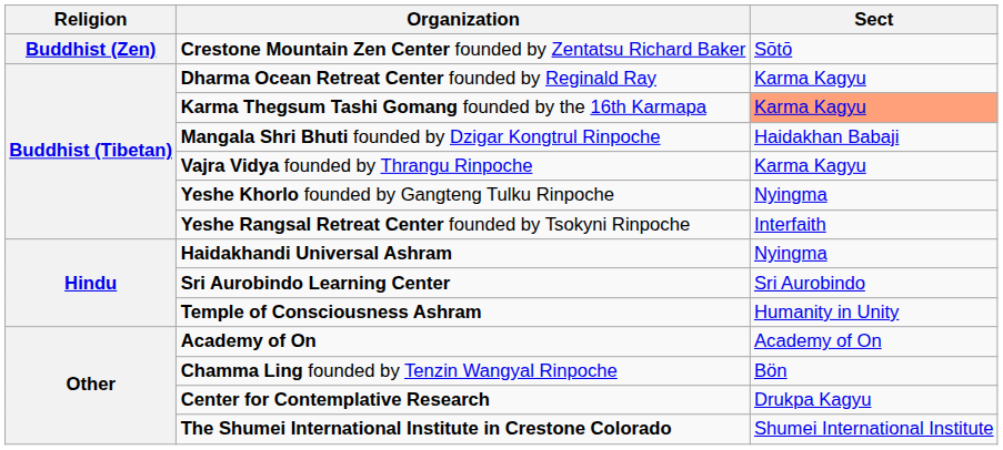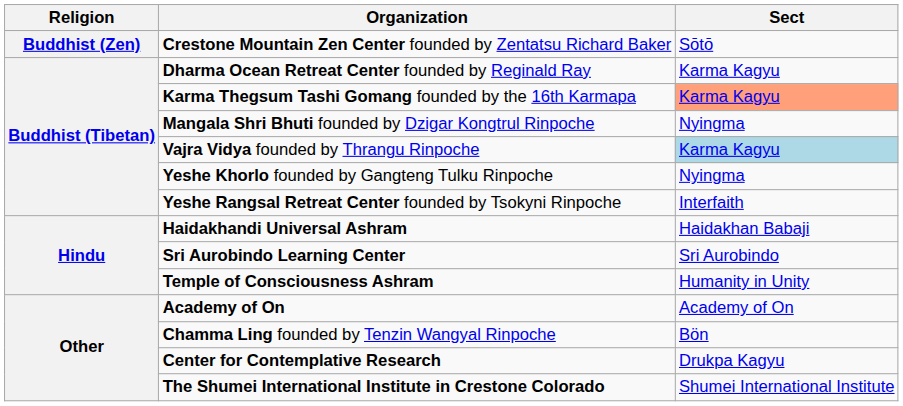Mangala Shri Bhuti founded by Dzigar Kongtrul Rinpoche | Sect: Haidakhan Babaji -> Nyingma
Vajra Vidya founded by Thrangu Rinpoche | Sect: no background -> lightblue background
Haidakhandi Universal Ashram | Sect: Nyingma -> Haidakhan Babaji
